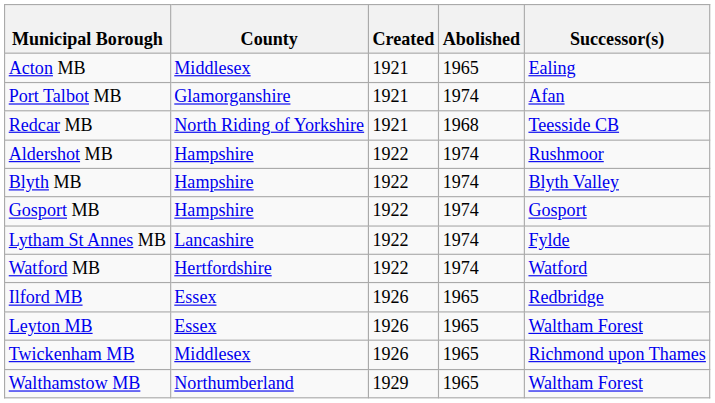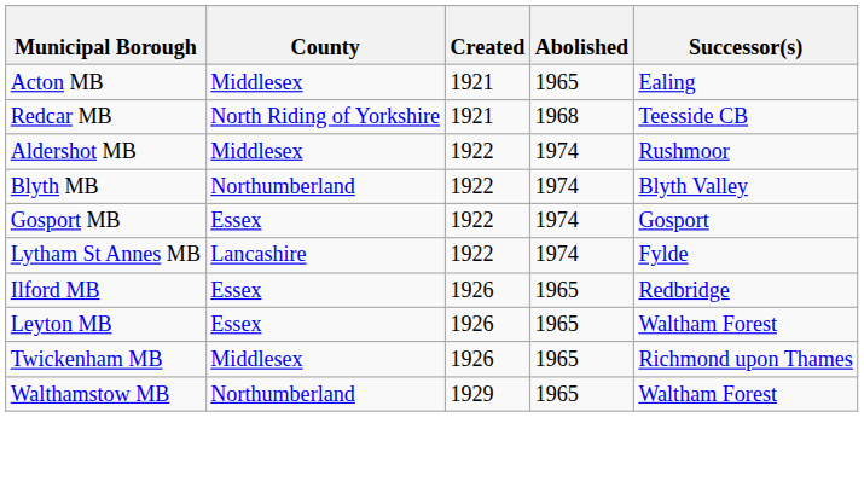- row: Port Talbot MB | Glamorganshire | 1921 | 1974 | Afan
Aldershot MB | County: Hampshire -> Middlesex
Blyth MB | County: Hampshire -> Northumberland
Gosport MB | County: Hampshire -> Essex
- row: Watford MB | Hertfordshire | 1922 | 1974 | Watford
